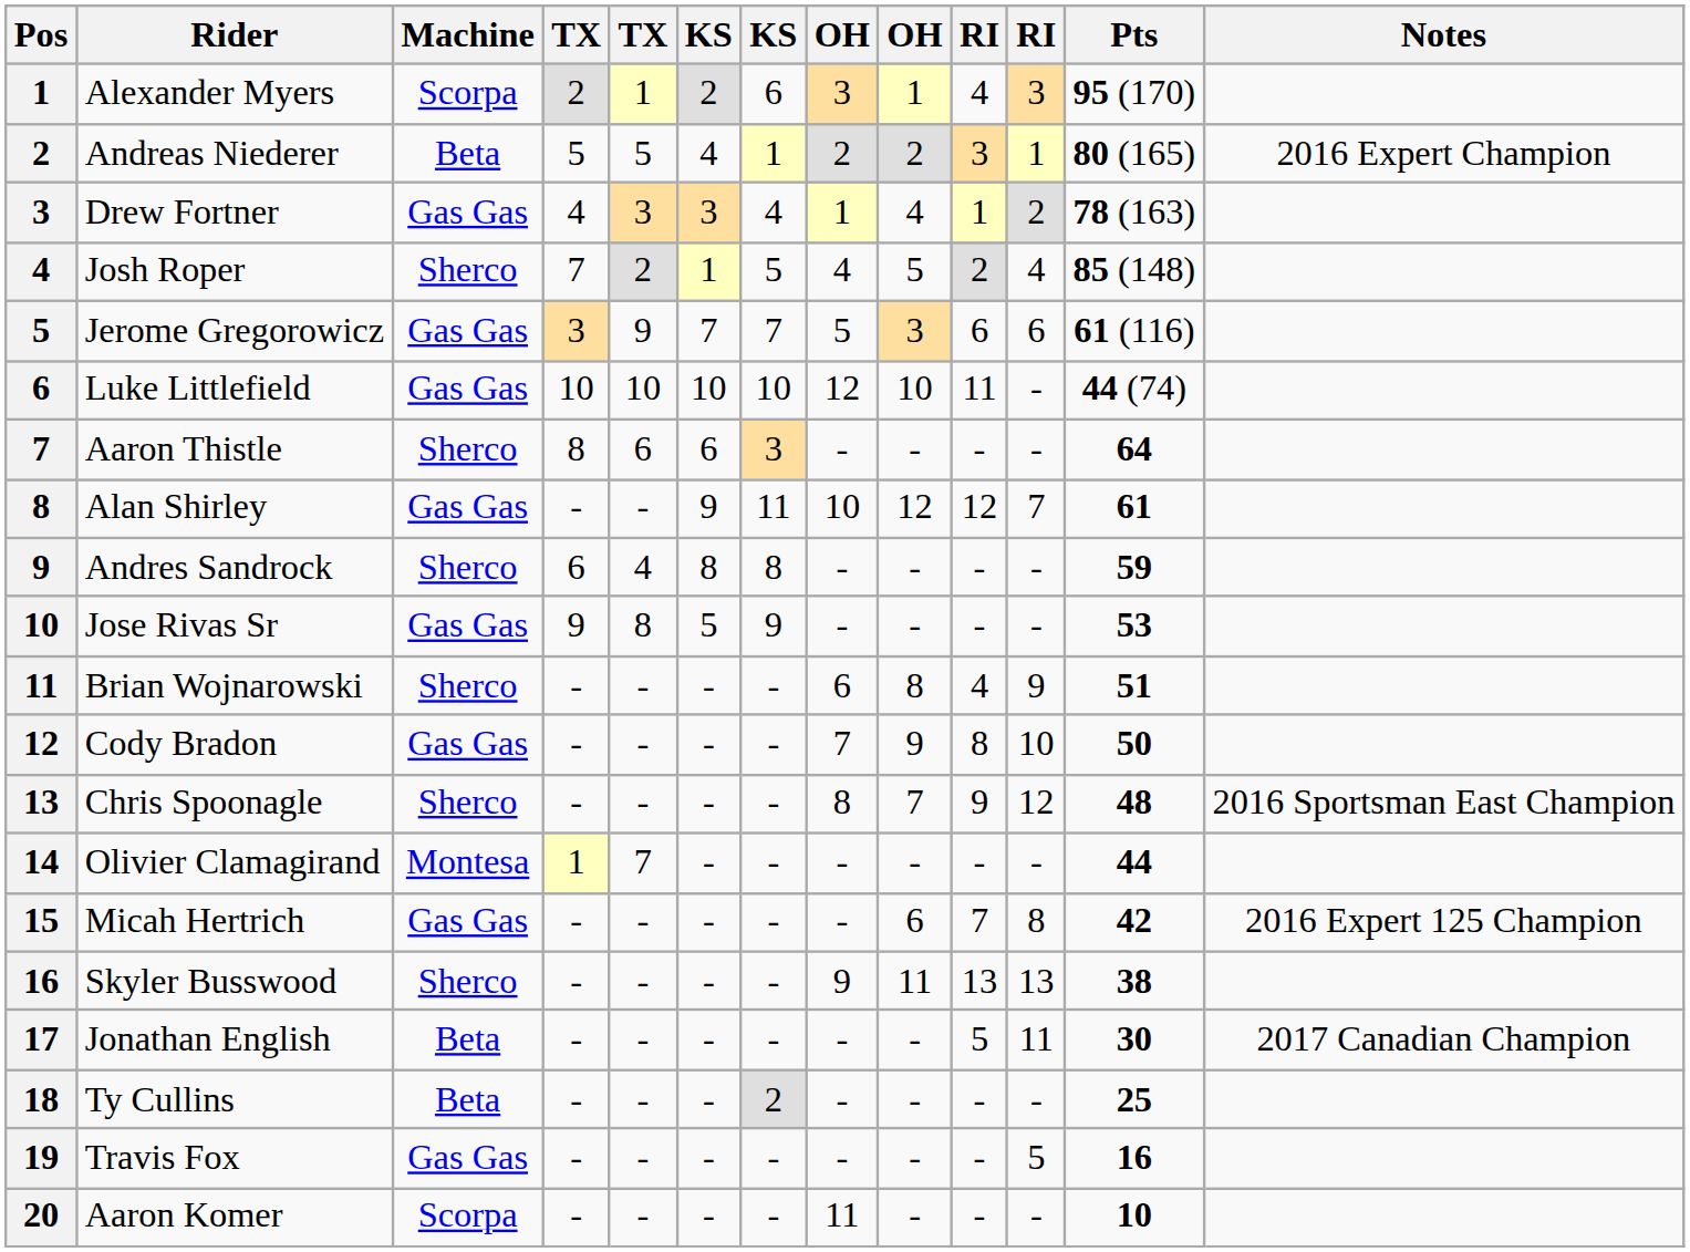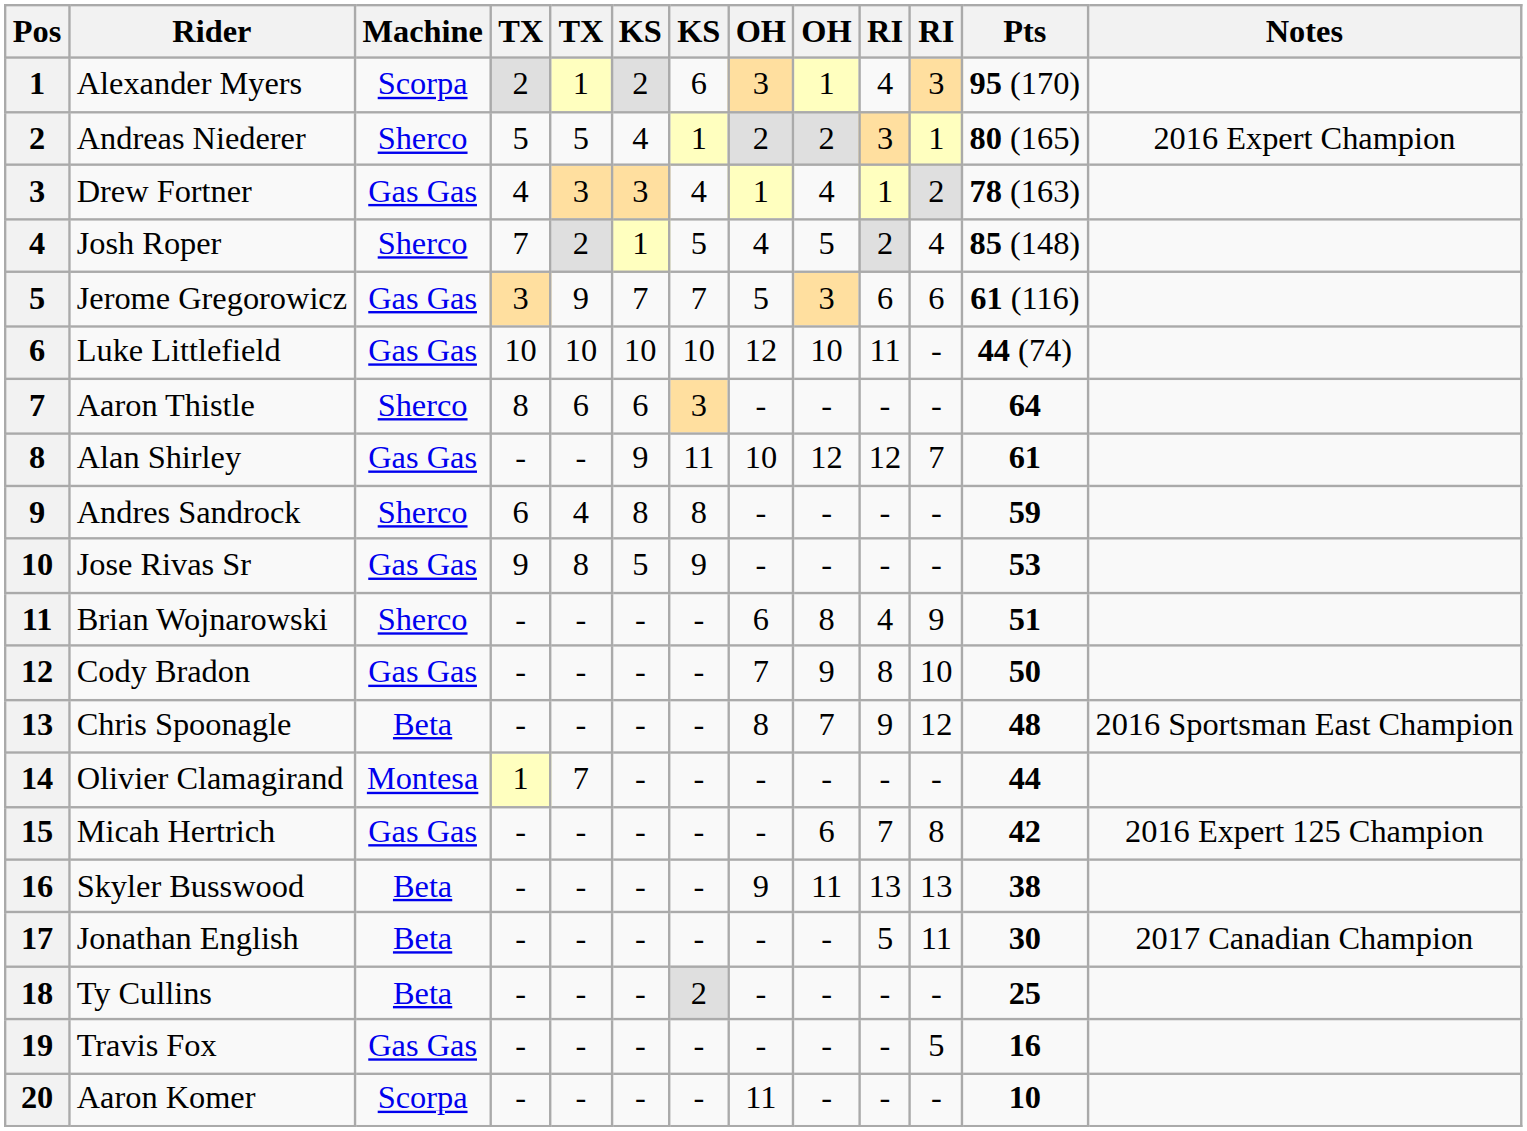Andreas Niederer | Machine: Beta -> Sherco
Chris Spoonagle | Machine: Sherco -> Beta
Skyler Busswood | Machine: Sherco -> Beta
